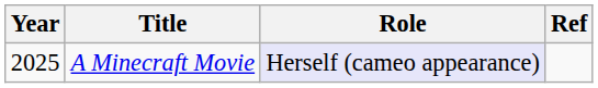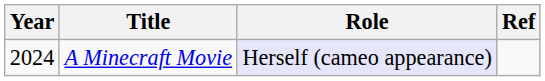A Minecraft Movie | Year: 2025 -> 2024
